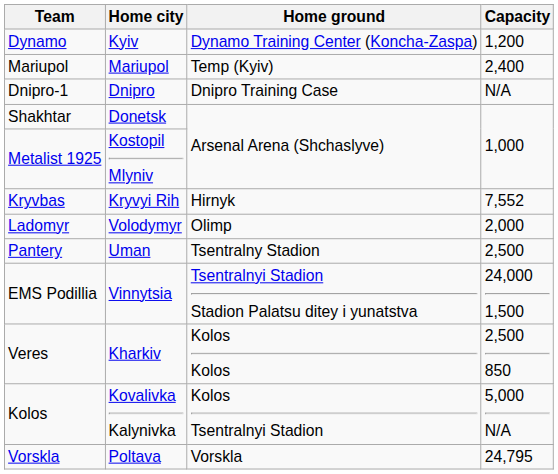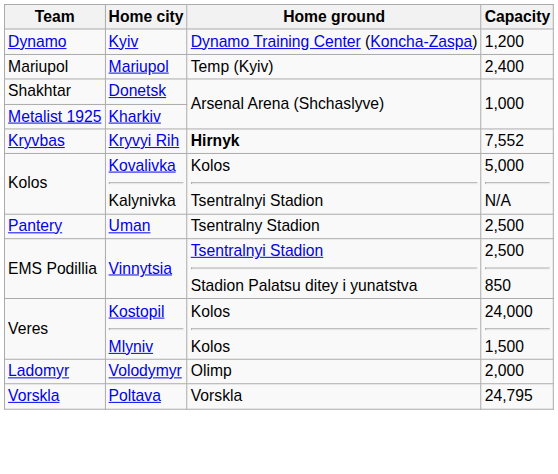- row: Dnipro-1 | Dnipro | Dnipro Training Case | N/A
Metalist 1925 | Home city: Kostopil Mlyniv -> Kharkiv
Kryvbas | Home ground: normal -> bold
rows swapped: Kolos <-> Ladomyr
EMS Podillia | Capacity: 24,000 1,500 -> 2,500 850
Veres | Home city: Kharkiv -> Kostopil Mlyniv
Veres | Capacity: 2,500 850 -> 24,000 1,500
